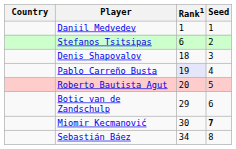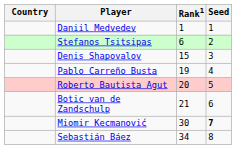Denis Shapovalov | Rank1: 18 -> 15
Pablo Carreño Busta | Rank1: lavender background -> no background
Botic van de Zandschulp | Rank1: 29 -> 21
